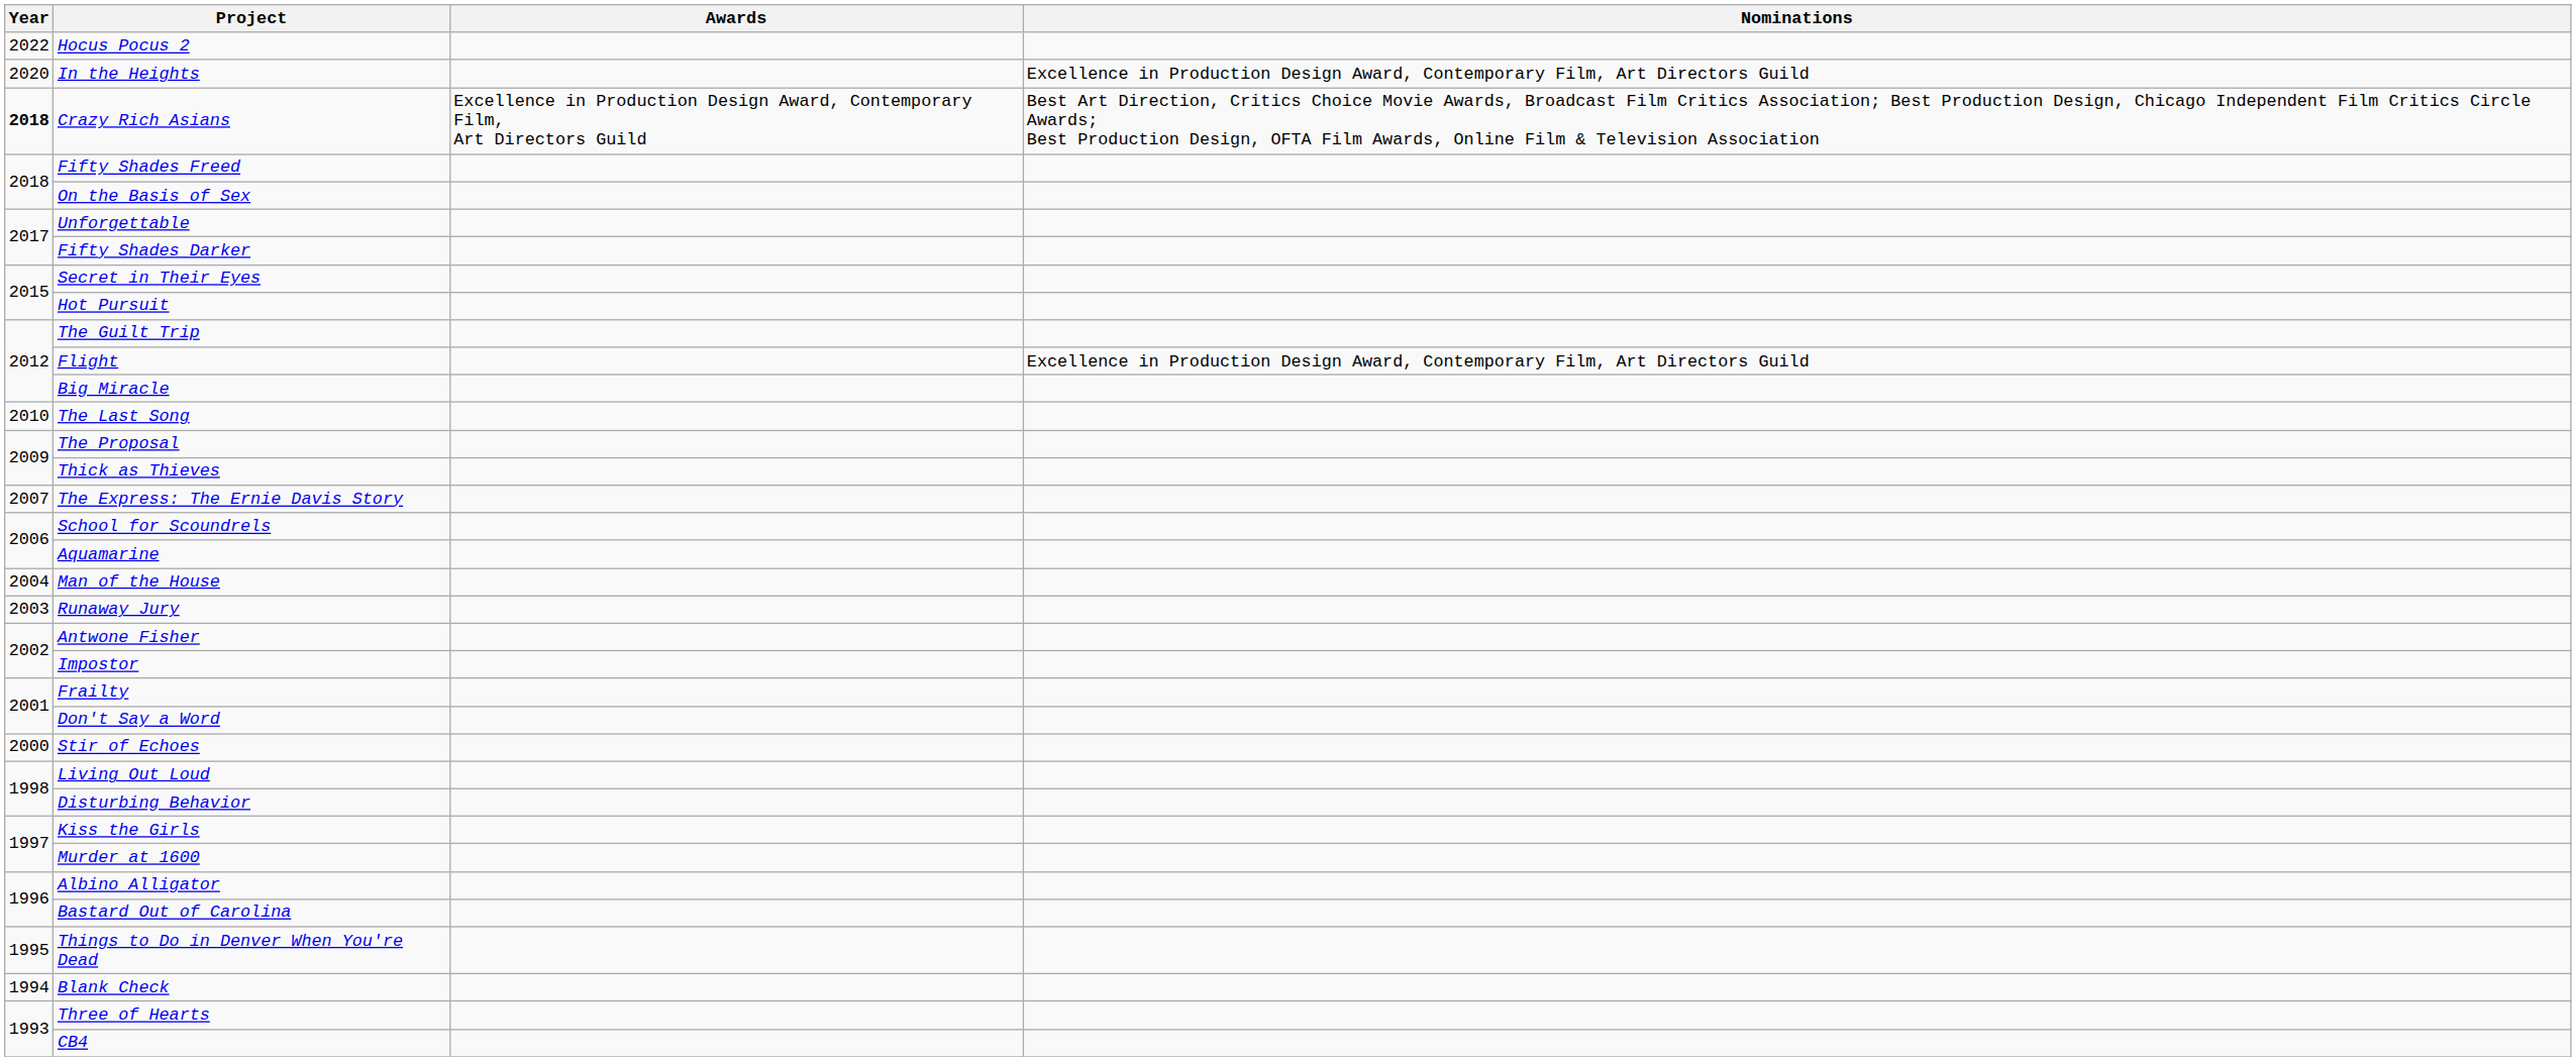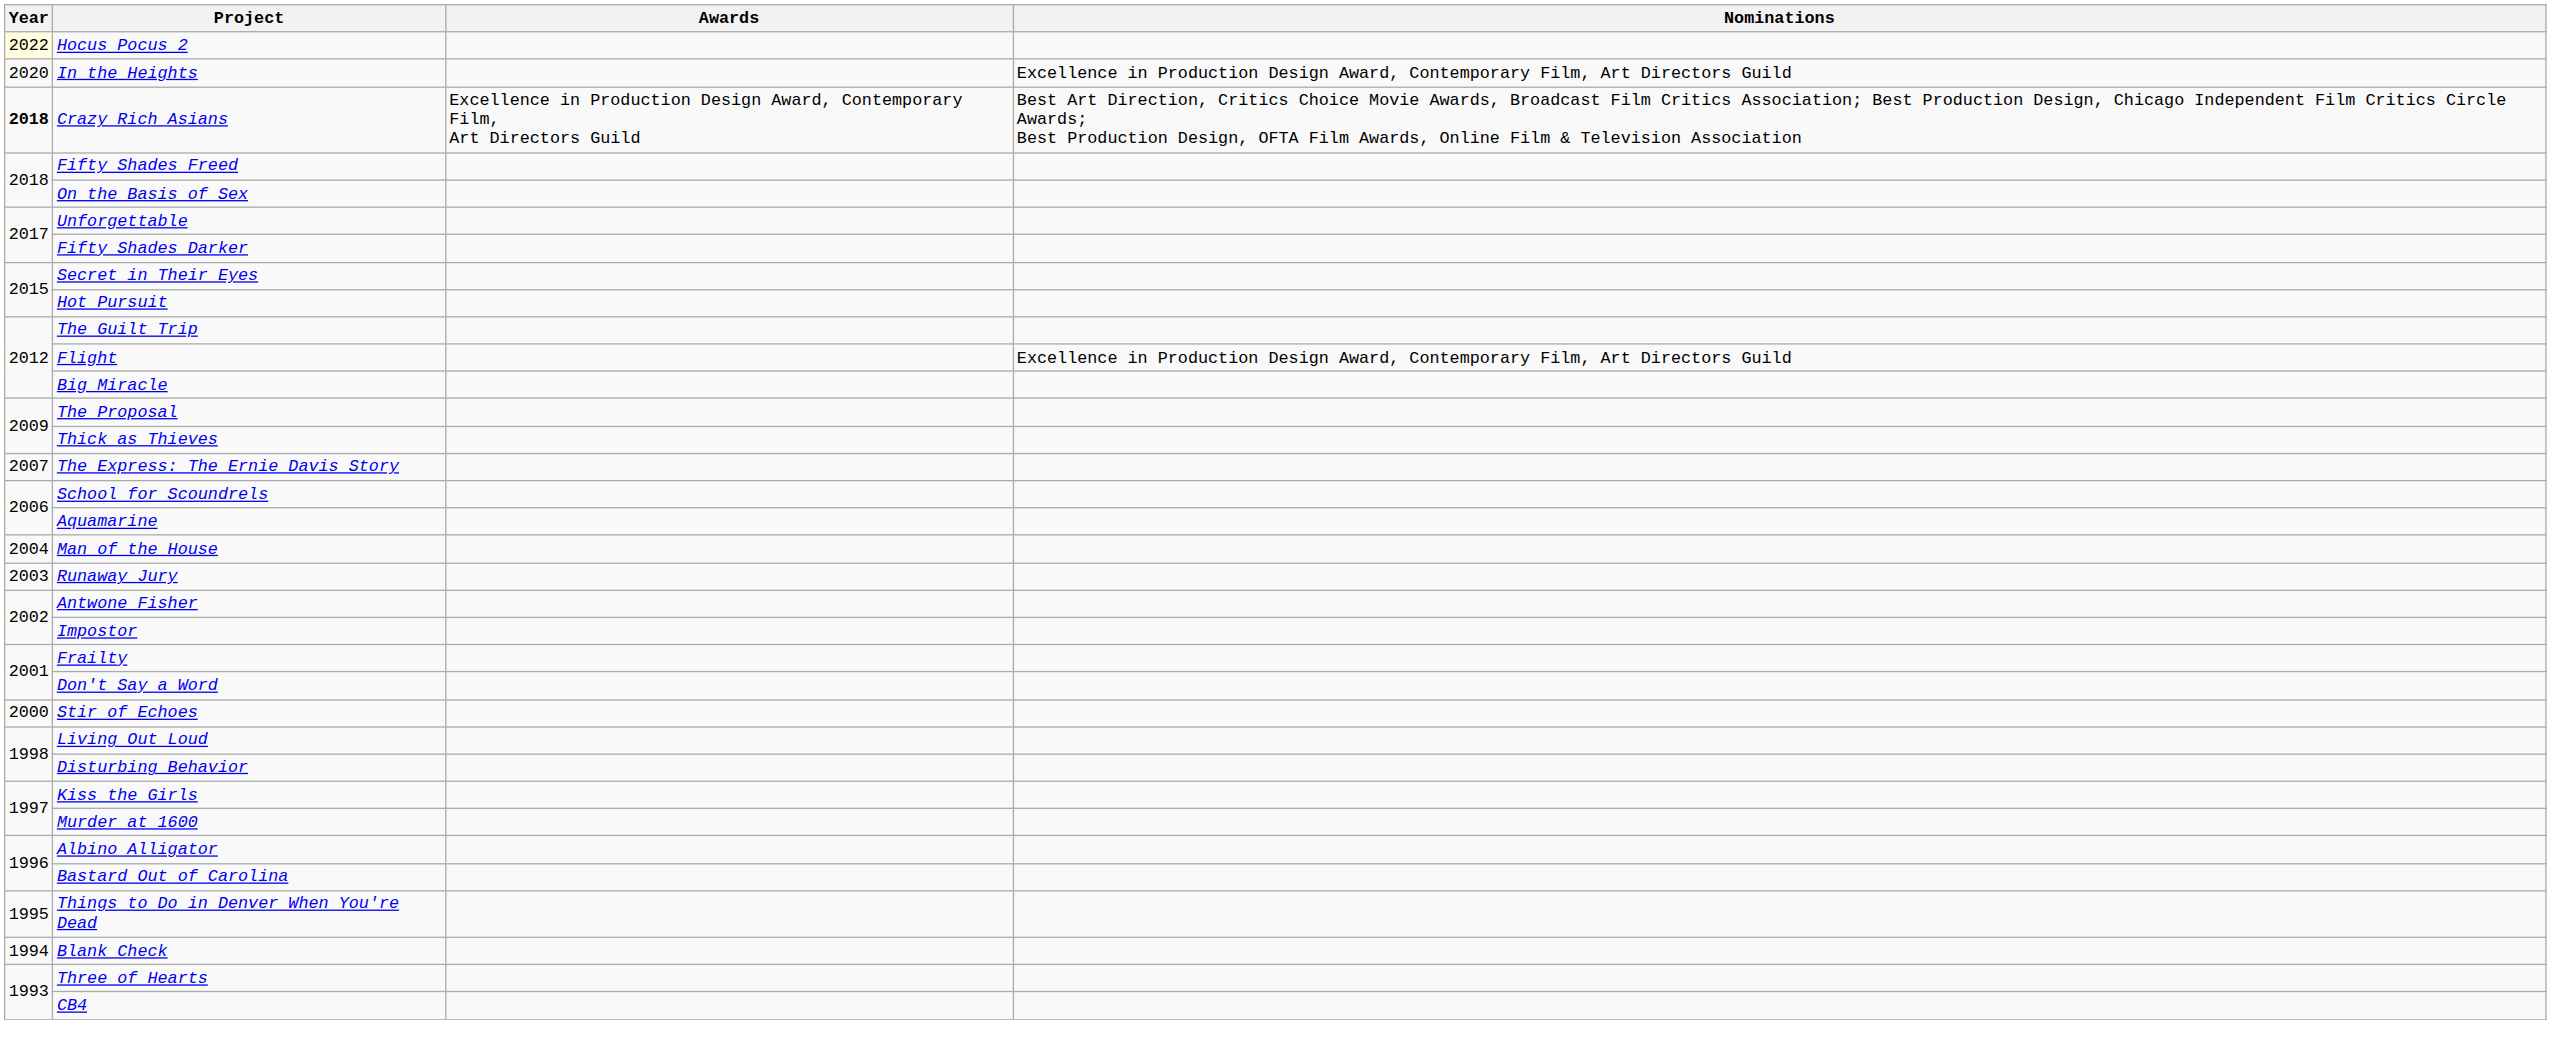Hocus Pocus 2 | Year: no background -> lightyellow background
- row: 2010 | The Last Song
